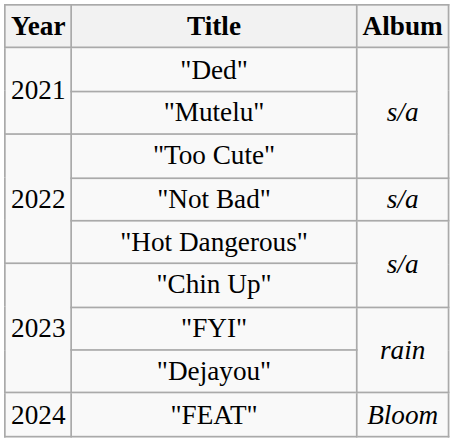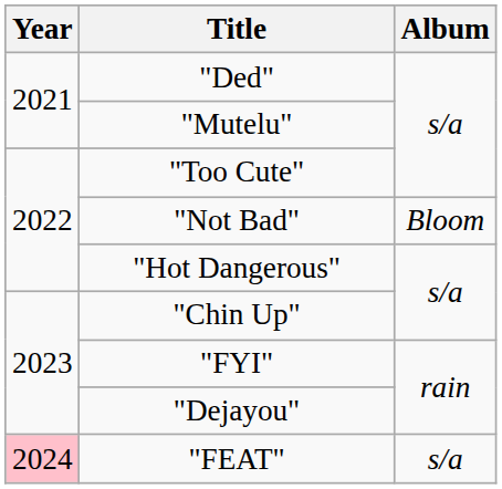"Not Bad" | Album: s/a -> Bloom
"FEAT" | Year: no background -> pink background
"FEAT" | Album: Bloom -> s/a
